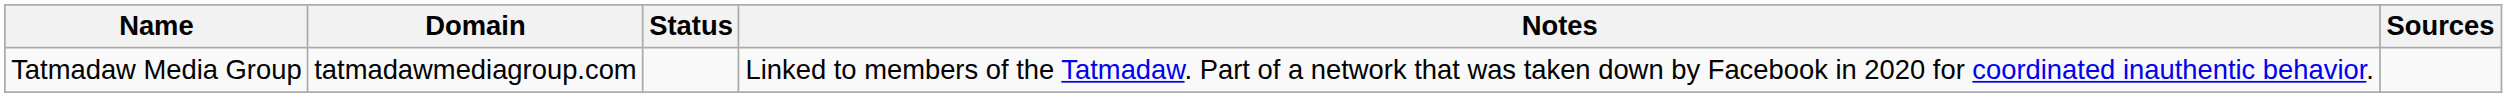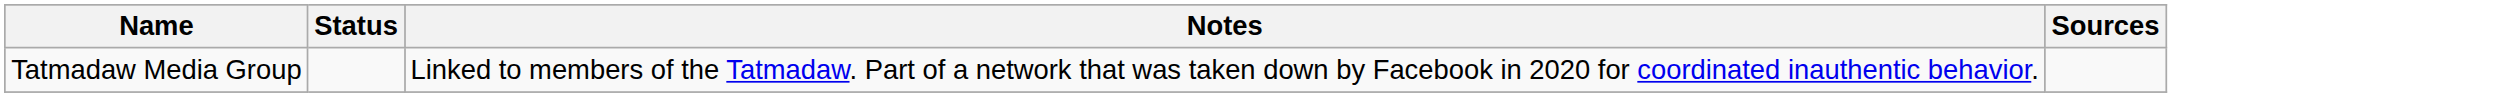- column: Domain | tatmadawmediagroup.com
